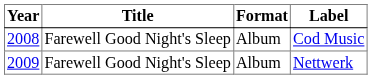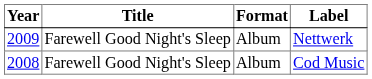rows swapped: Nettwerk <-> Cod Music
